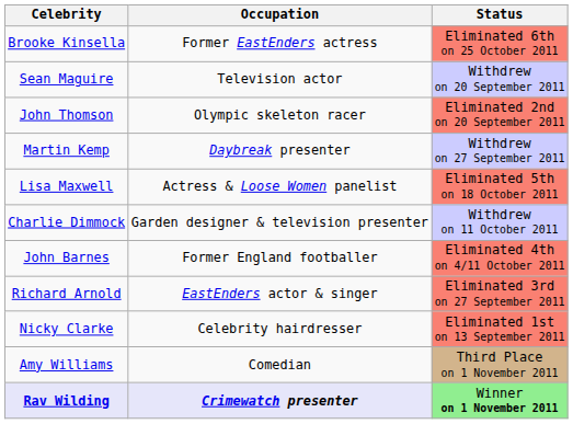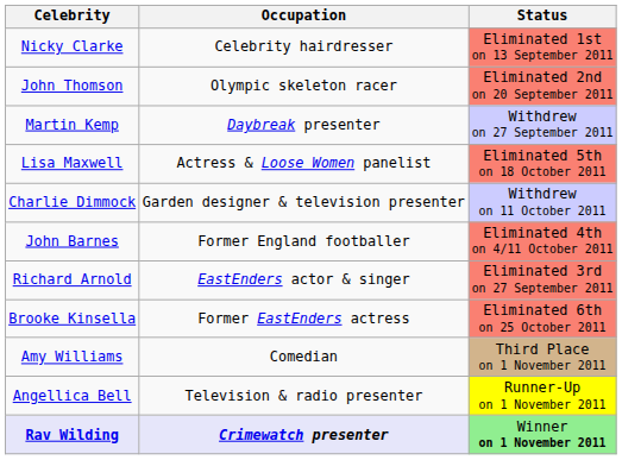rows swapped: Nicky Clarke <-> Brooke Kinsella
- row: Sean Maguire | Television actor | Withdrew on 20 September 2011
+ row: Angellica Bell | Television & radio presenter | Runner-Up on 1 November 2011
